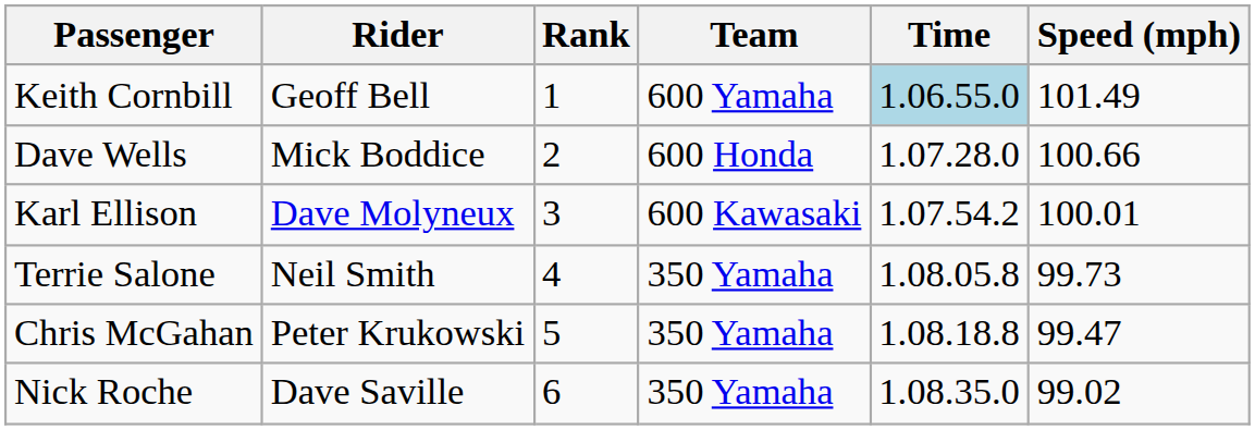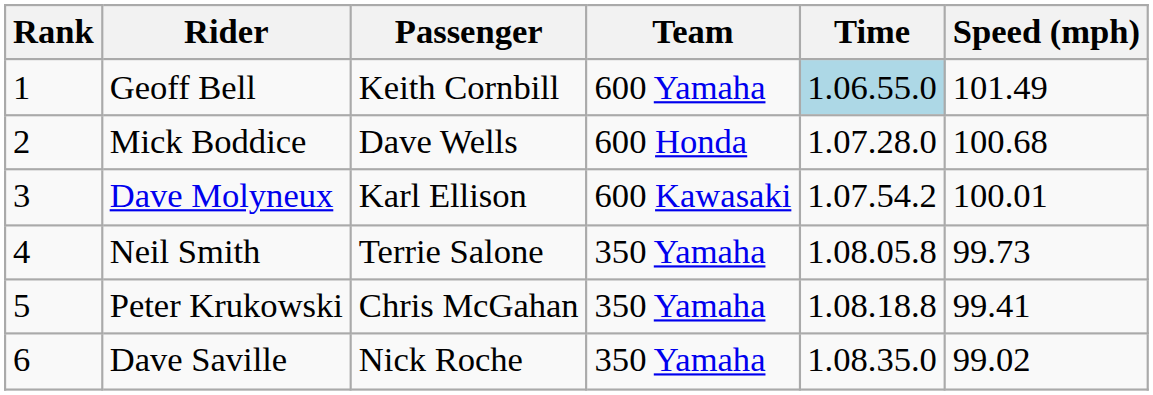columns swapped: Rank <-> Passenger
Mick Boddice | Speed (mph): 100.66 -> 100.68
Peter Krukowski | Speed (mph): 99.47 -> 99.41
